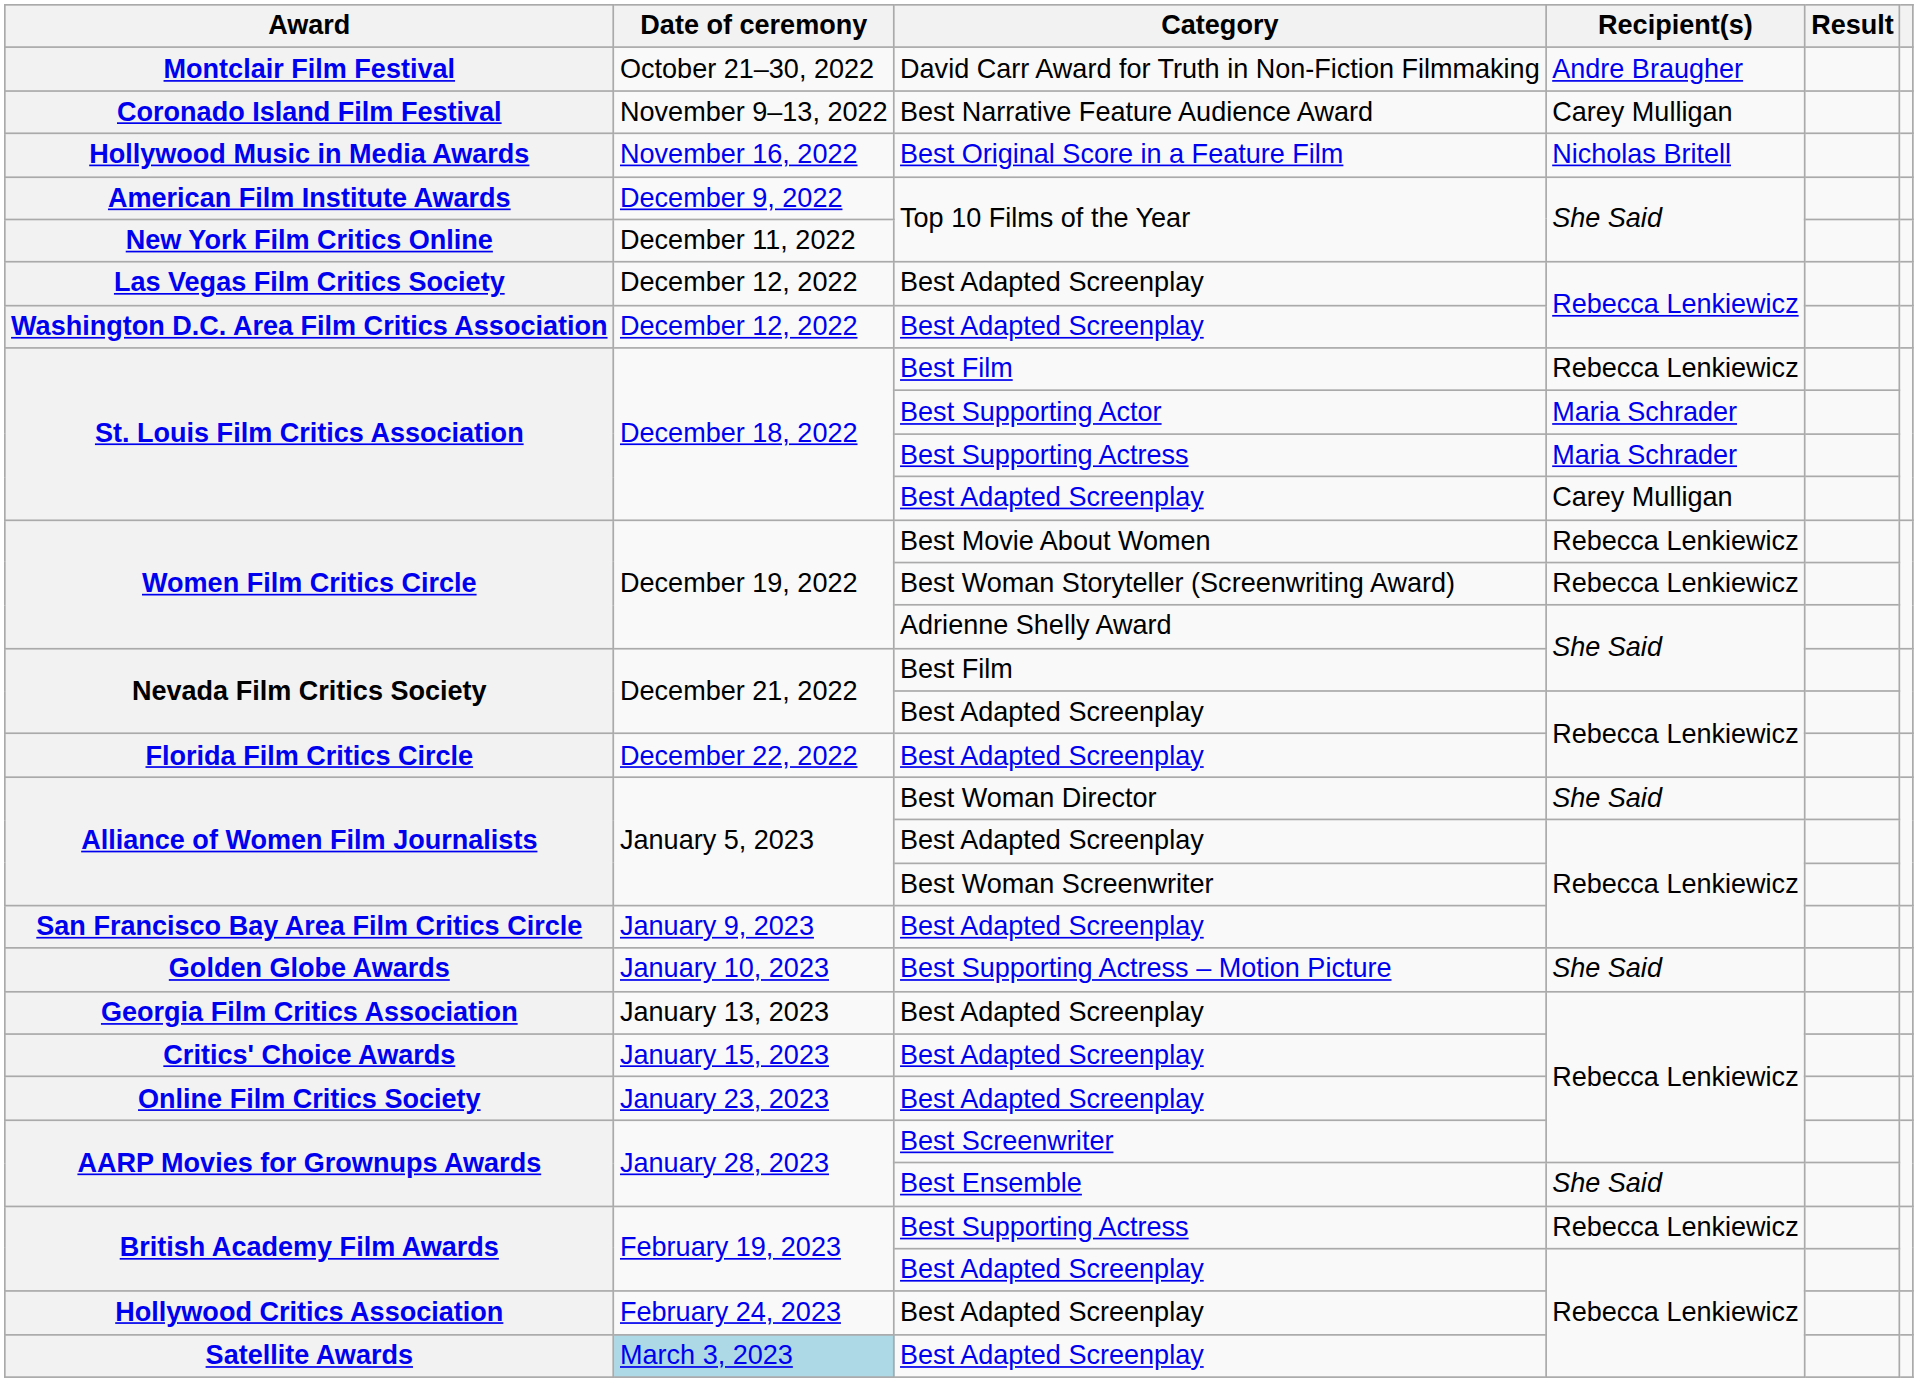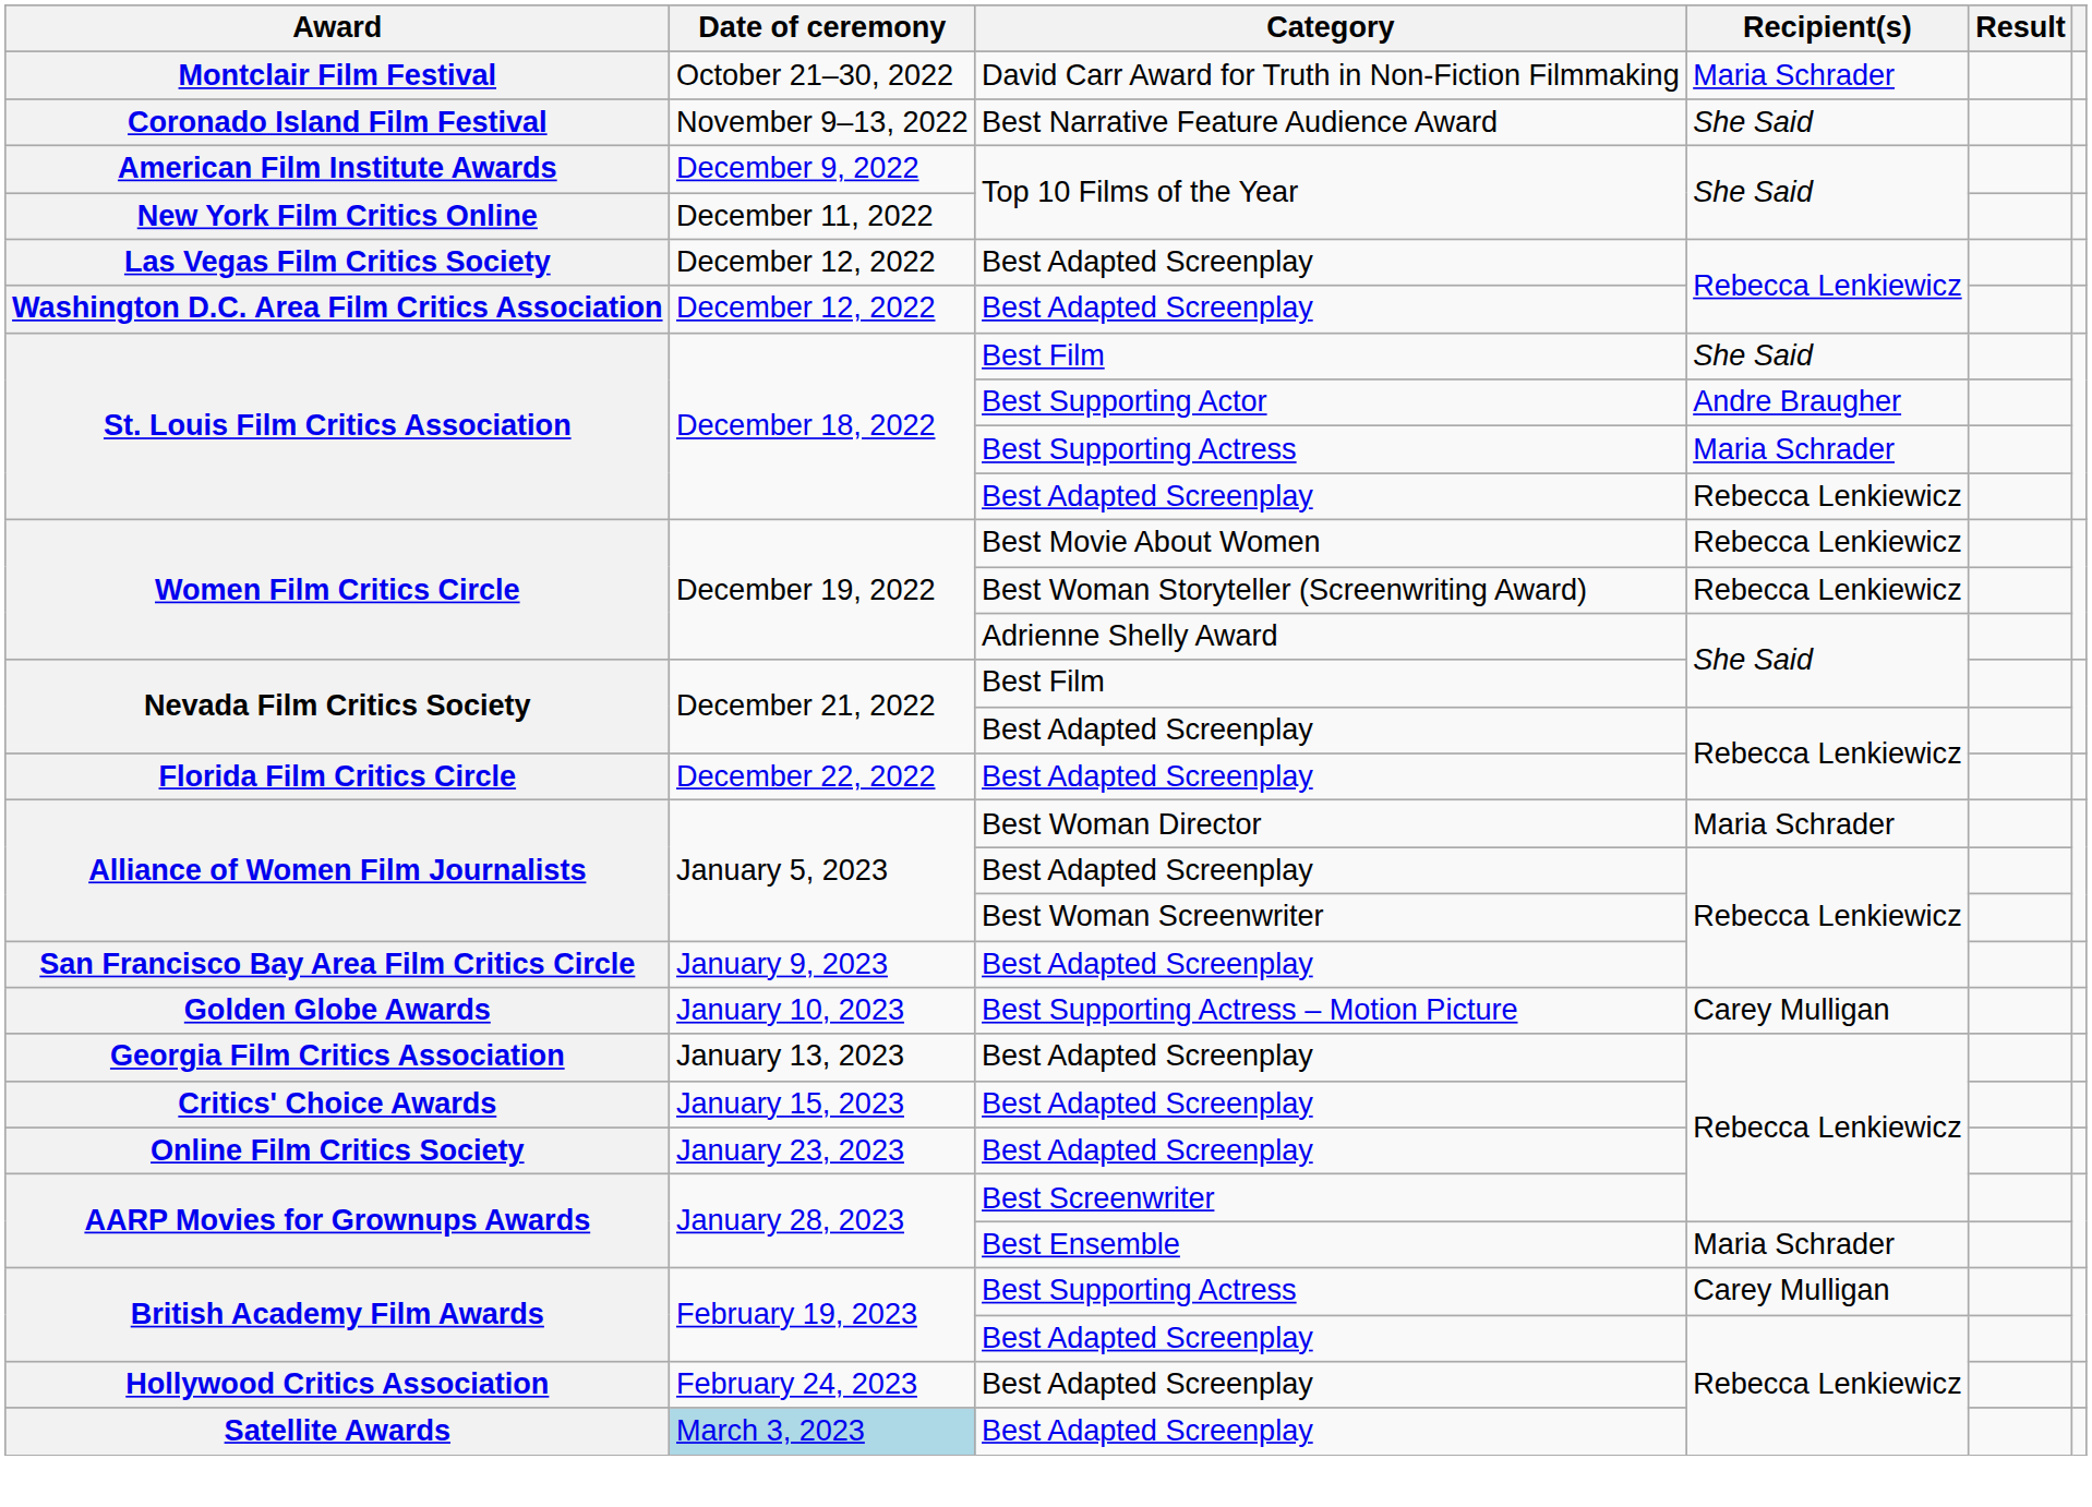Montclair Film Festival | Recipient(s): Andre Braugher -> Maria Schrader
Coronado Island Film Festival | Recipient(s): Carey Mulligan -> She Said
- row: Hollywood Music in Media Awards | November 16, 2022 | Best Original Score in a Feature Film | Nicholas Britell
St. Louis Film Critics Association / Best Film | Recipient(s): Rebecca Lenkiewicz -> She Said
St. Louis Film Critics Association / Best Supporting Actor | Recipient(s): Maria Schrader -> Andre Braugher
St. Louis Film Critics Association / Best Adapted Screenplay | Recipient(s): Carey Mulligan -> Rebecca Lenkiewicz
Alliance of Women Film Journalists / Best Woman Director | Recipient(s): She Said -> Maria Schrader
Golden Globe Awards | Recipient(s): She Said -> Carey Mulligan
AARP Movies for Grownups Awards / Best Ensemble | Recipient(s): She Said -> Maria Schrader
British Academy Film Awards / Best Supporting Actress | Recipient(s): Rebecca Lenkiewicz -> Carey Mulligan
